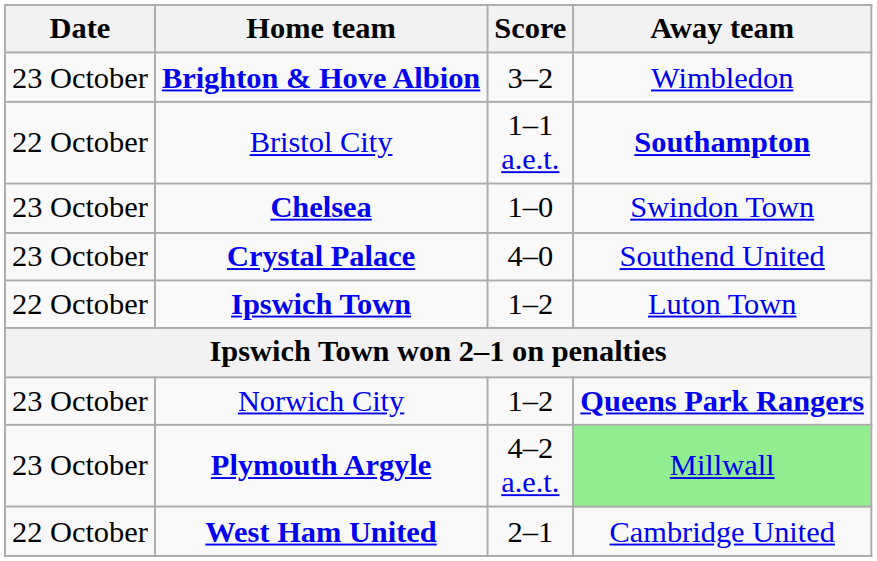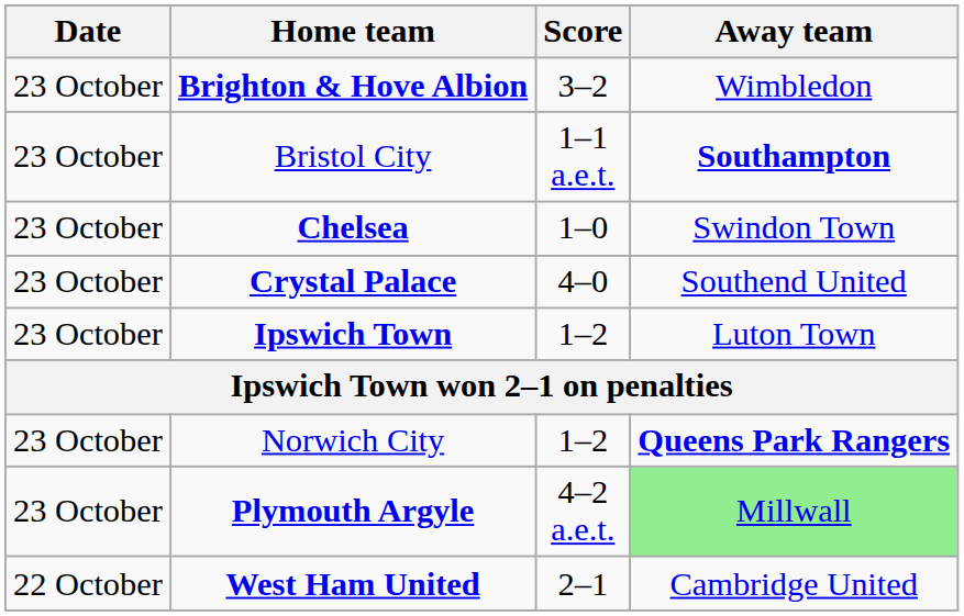Bristol City | Date: 22 October -> 23 October
Ipswich Town | Date: 22 October -> 23 October
